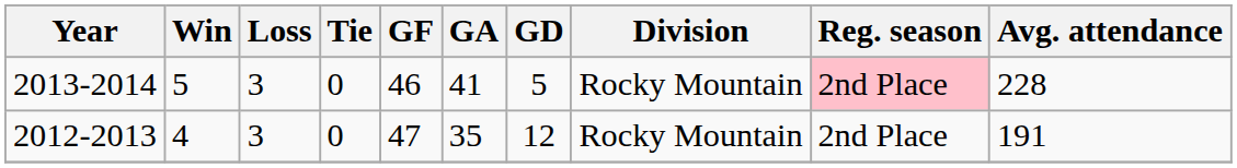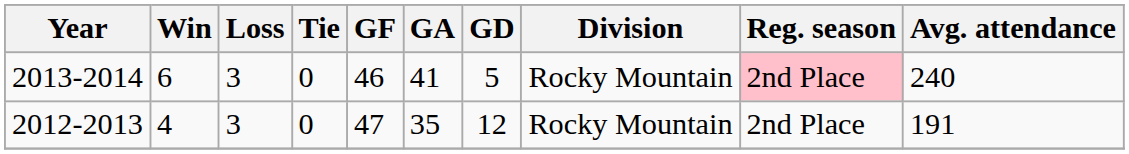2013-2014 | Win: 5 -> 6
2013-2014 | Avg. attendance: 228 -> 240
